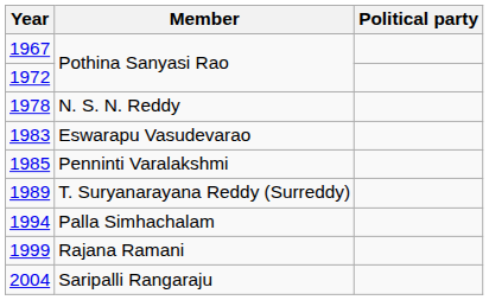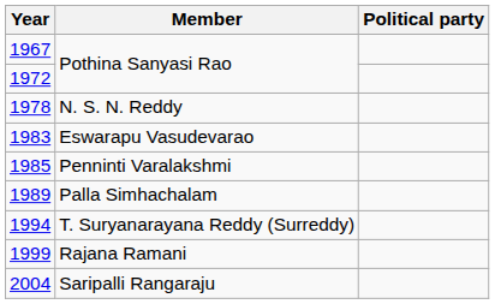1989 | Member: T. Suryanarayana Reddy (Surreddy) -> Palla Simhachalam
1994 | Member: Palla Simhachalam -> T. Suryanarayana Reddy (Surreddy)
